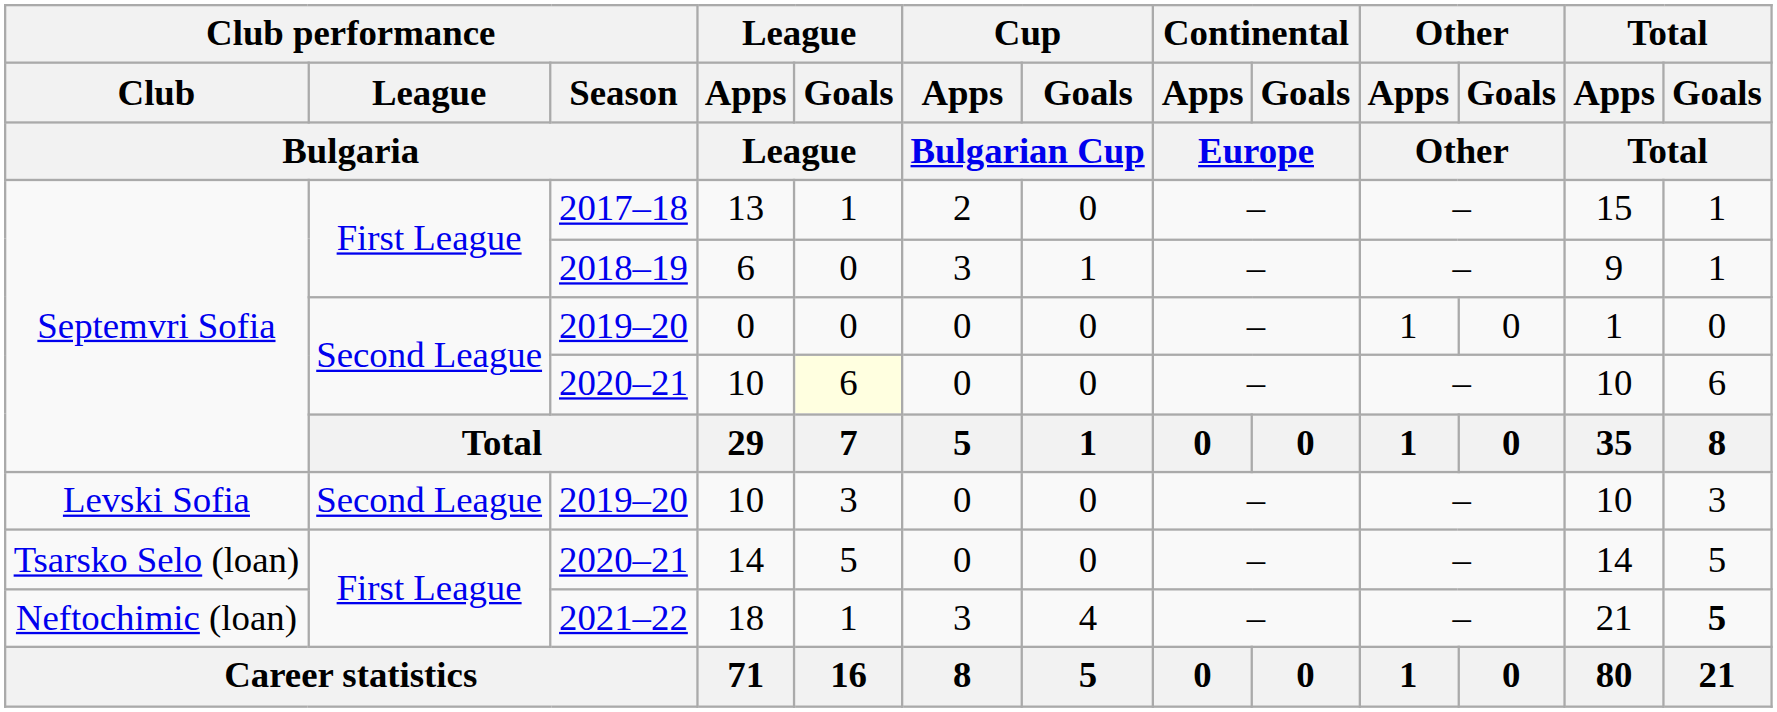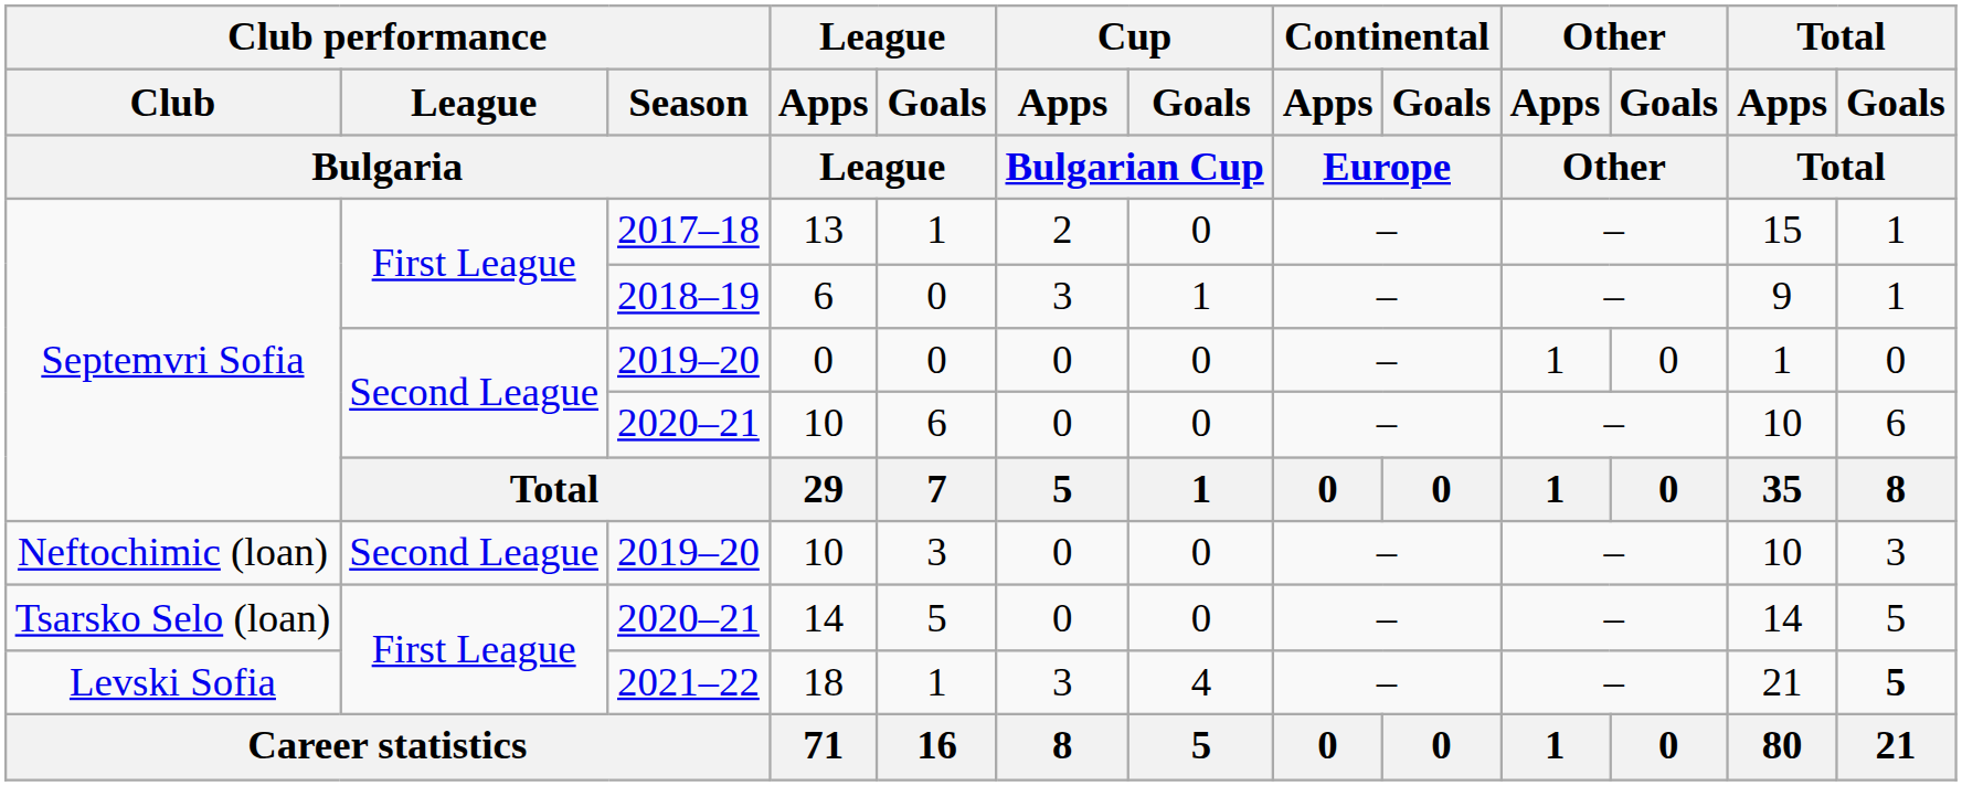2020–21 / 10 | League / Goals / League: lightyellow background -> no background
2019–20 / 10 | Club performance / Club / Bulgaria: Levski Sofia -> Neftochimic (loan)
18 | Club performance / Club / Bulgaria: Neftochimic (loan) -> Levski Sofia
